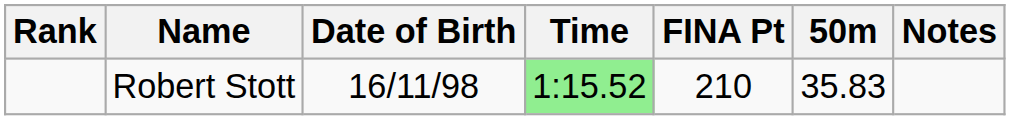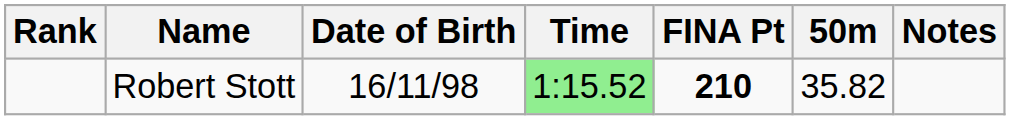Robert Stott | FINA Pt: normal -> bold
Robert Stott | 50m: 35.83 -> 35.82
